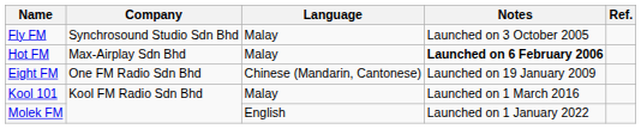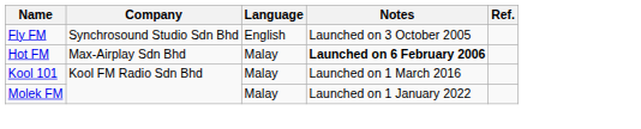Fly FM | Language: Malay -> English
- row: Eight FM | One FM Radio Sdn Bhd | Chinese (Mandarin, Cantonese) | Launched on 19 January 2009
Molek FM | Language: English -> Malay
